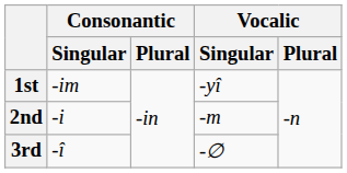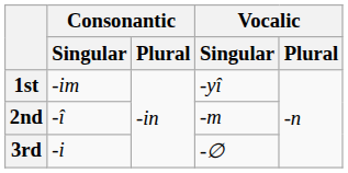2nd | Consonantic / Singular: -i -> -î
3rd | Consonantic / Singular: -î -> -i
